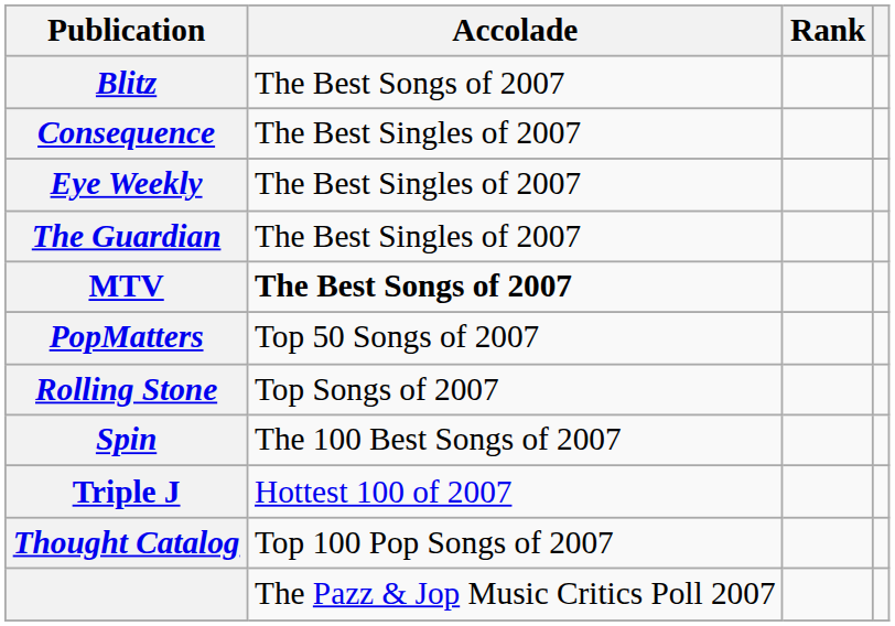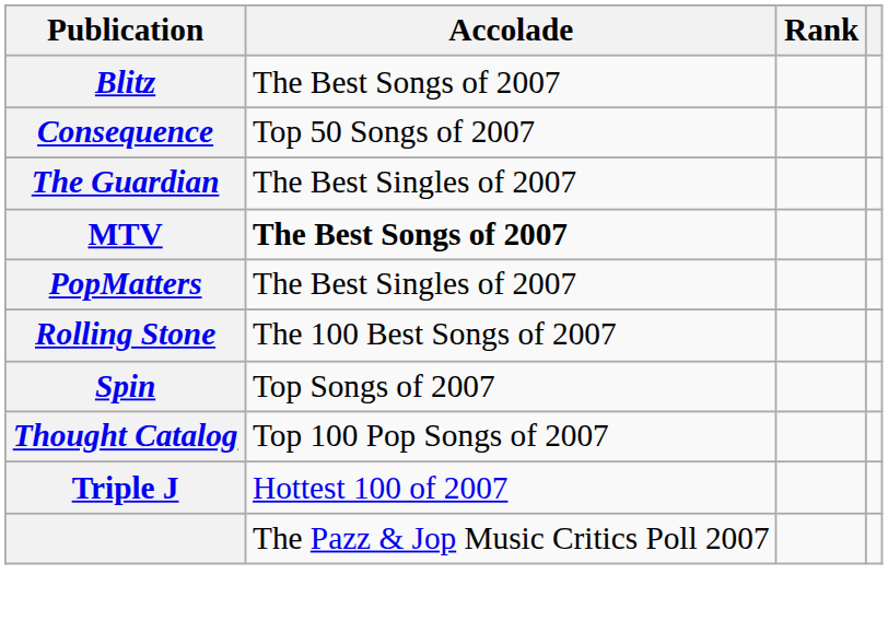Consequence | Accolade: The Best Singles of 2007 -> Top 50 Songs of 2007
- row: Eye Weekly | The Best Singles of 2007
PopMatters | Accolade: Top 50 Songs of 2007 -> The Best Singles of 2007
Rolling Stone | Accolade: Top Songs of 2007 -> The 100 Best Songs of 2007
Spin | Accolade: The 100 Best Songs of 2007 -> Top Songs of 2007
rows swapped: Thought Catalog <-> Triple J
